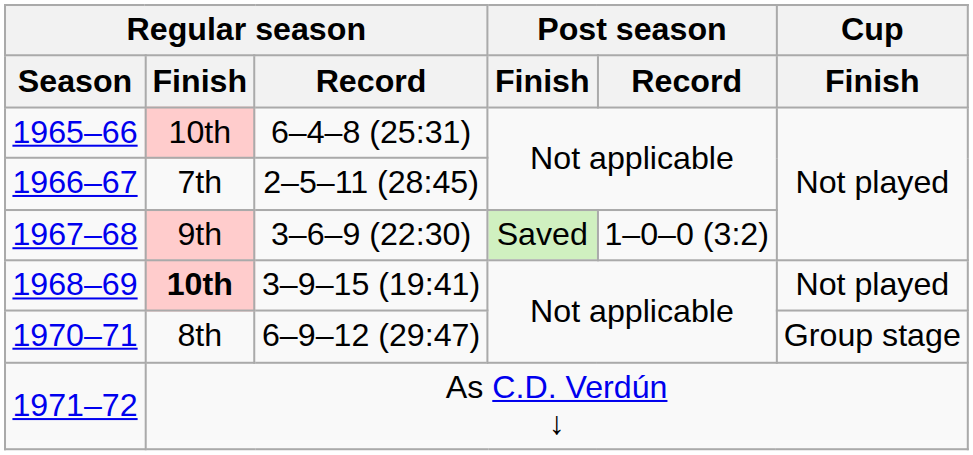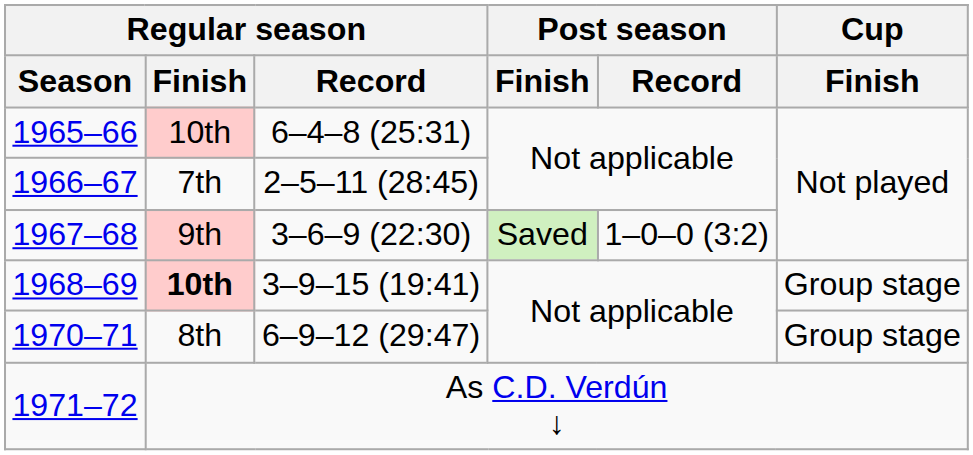1968–69 | Cup / Finish: Not played -> Group stage
